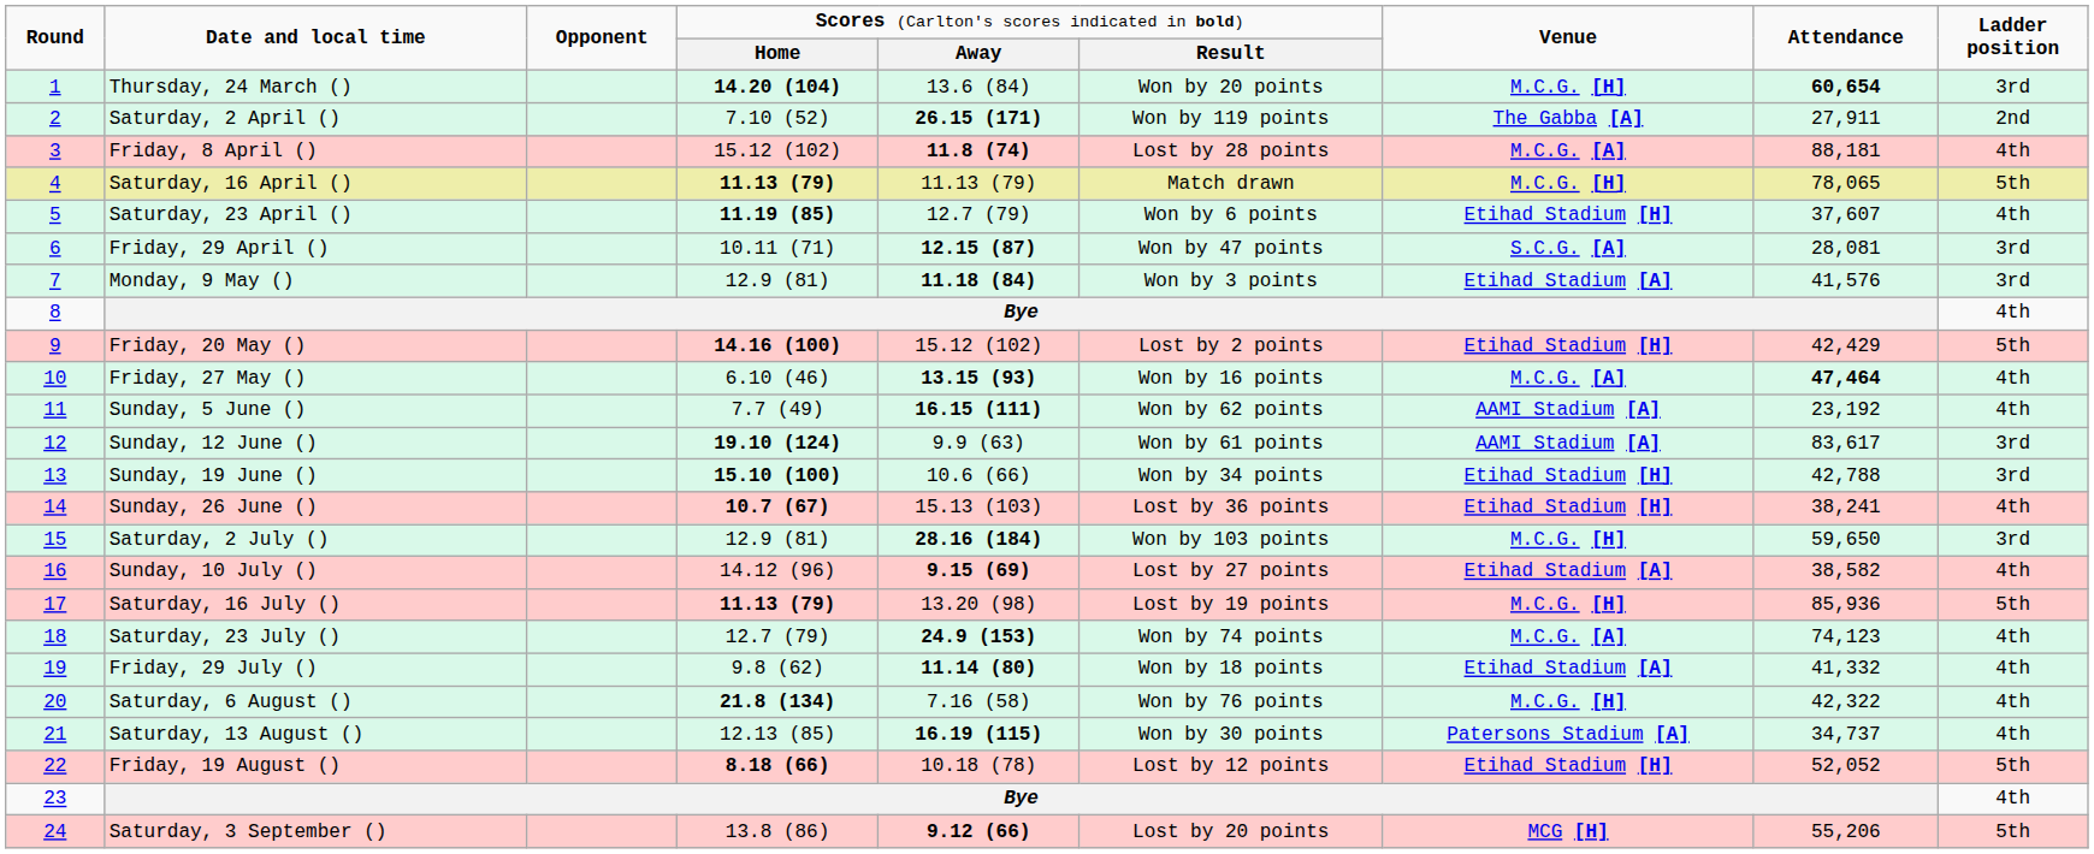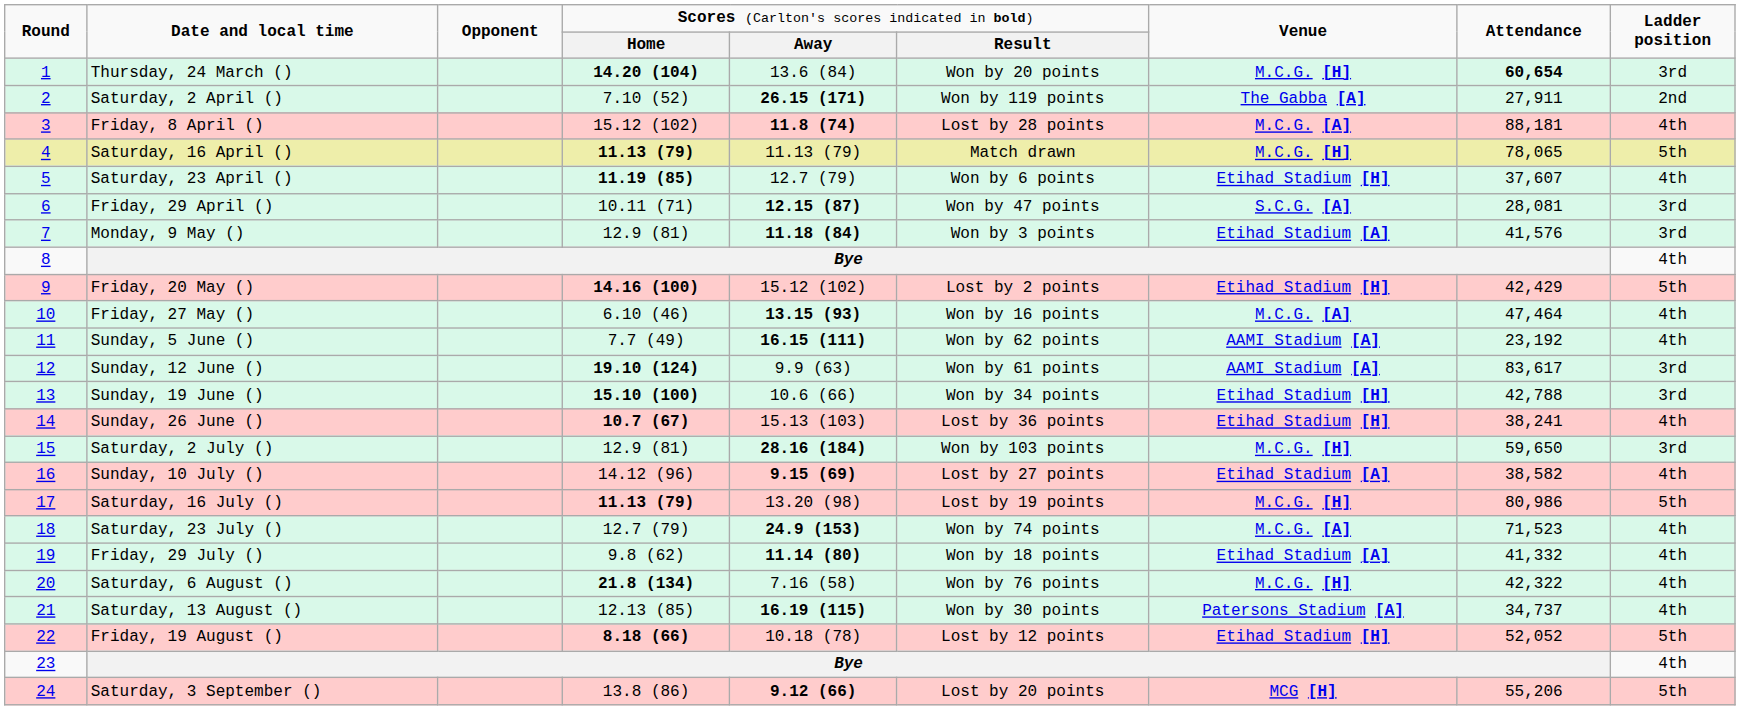Friday, 27 May () | column 8: bold -> normal
Saturday, 16 July () | column 8: 85,936 -> 80,986
Saturday, 23 July () | column 8: 74,123 -> 71,523
